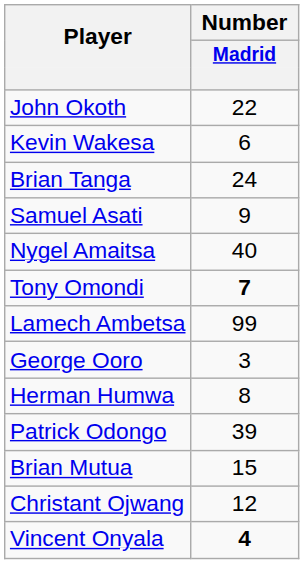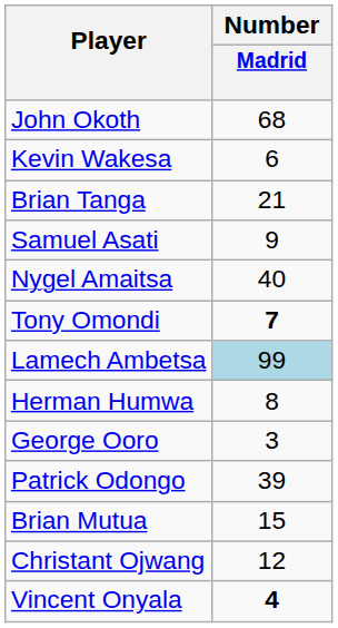John Okoth | Number / Madrid: 22 -> 68
Brian Tanga | Number / Madrid: 24 -> 21
Lamech Ambetsa | Number / Madrid: no background -> lightblue background
rows swapped: Herman Humwa <-> George Ooro
